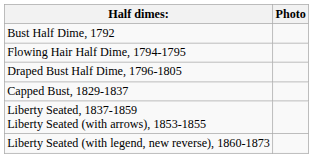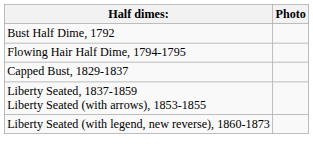- row: Draped Bust Half Dime, 1796-1805
